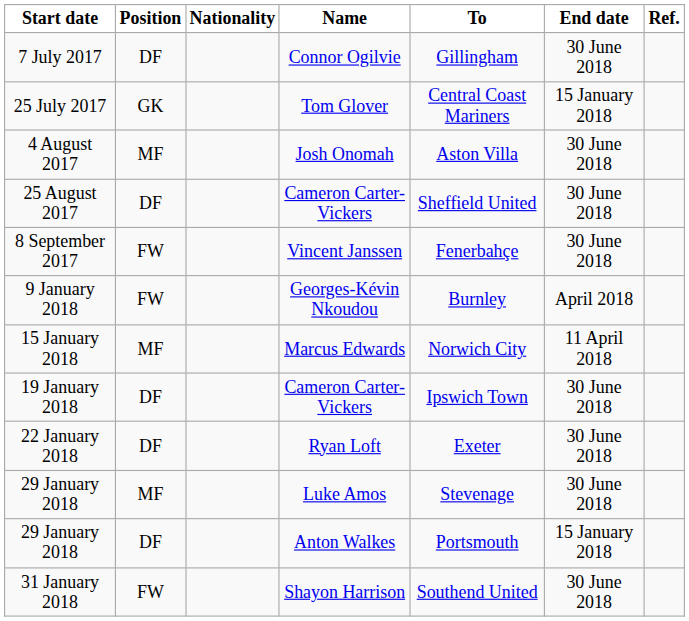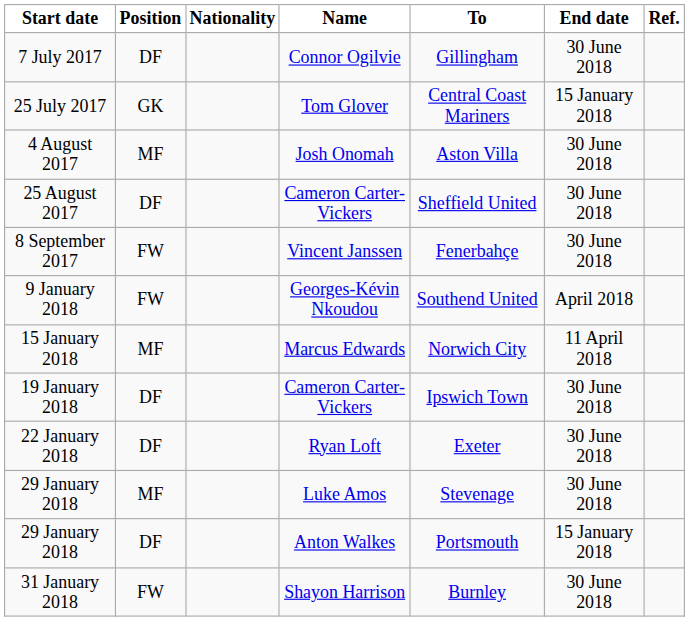9 January 2018 | To: Burnley -> Southend United
31 January 2018 | To: Southend United -> Burnley
